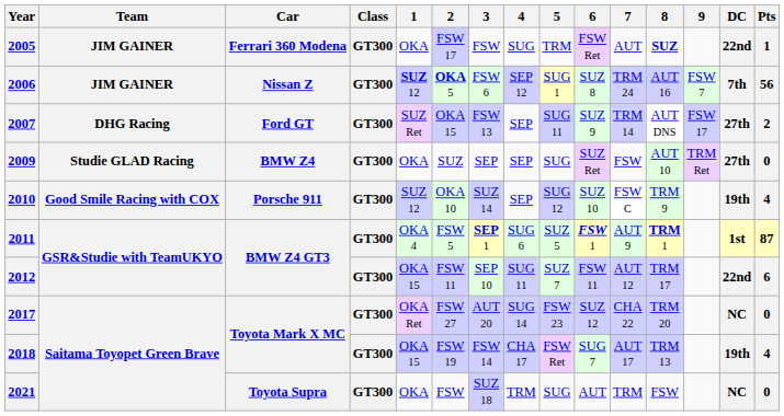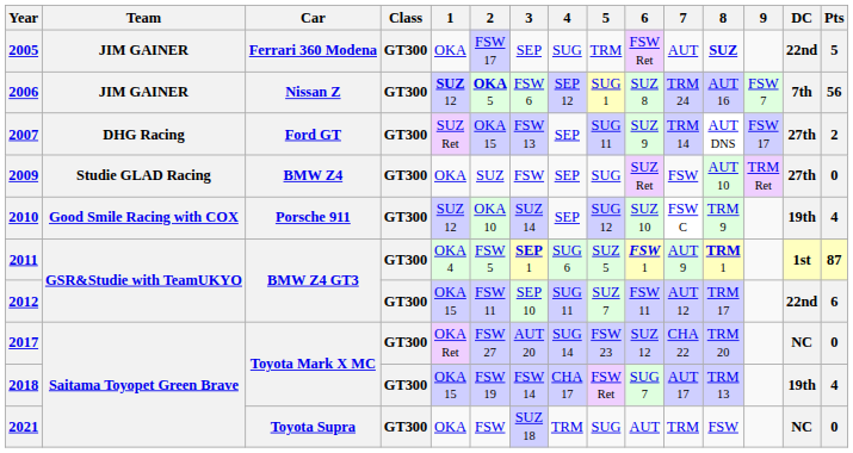2005 | 3: FSW -> SEP
2005 | Pts: 1 -> 5
2009 | 3: SEP -> FSW
